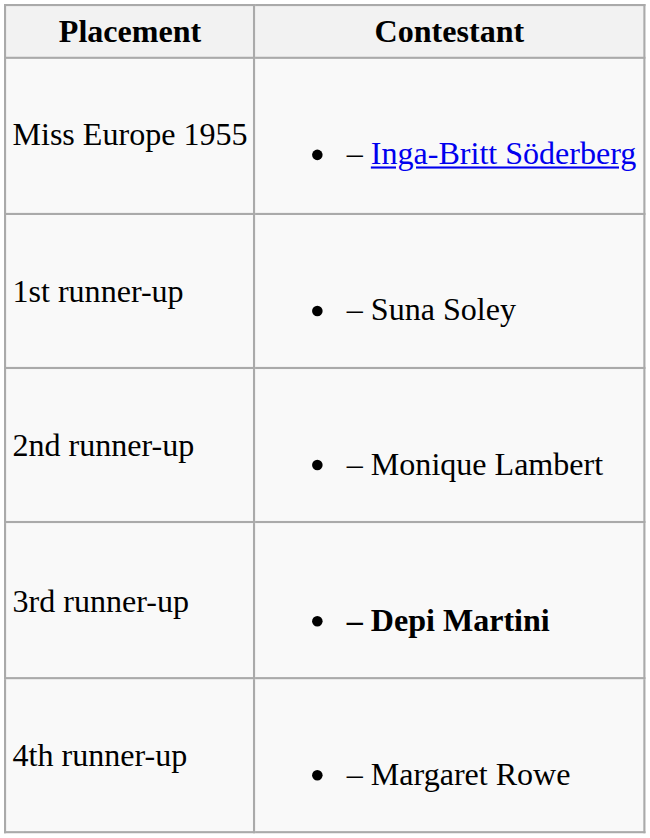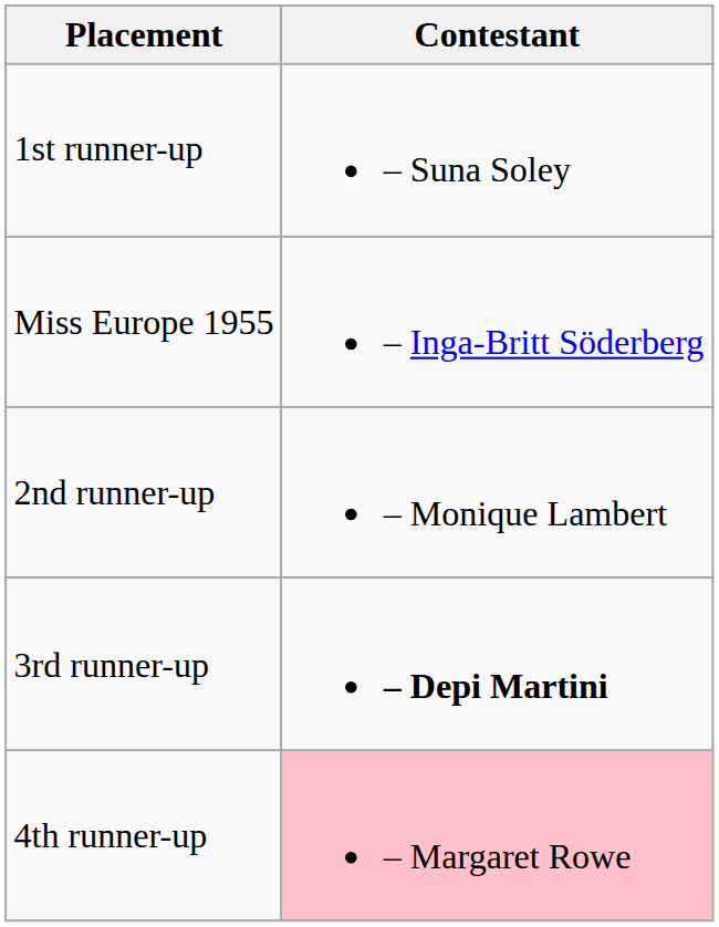rows swapped: Miss Europe 1955 <-> 1st runner-up
4th runner-up | Contestant: no background -> pink background
